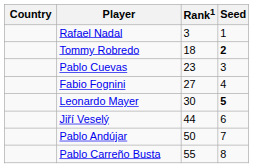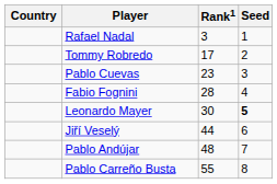Tommy Robredo | Rank1: 18 -> 17
Tommy Robredo | Seed: bold -> normal
Fabio Fognini | Rank1: 27 -> 28
Pablo Andújar | Rank1: 50 -> 48
